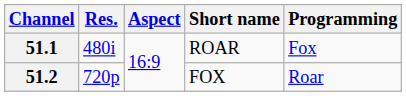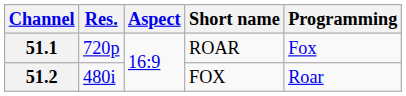51.1 | Res.: 480i -> 720p
51.2 | Res.: 720p -> 480i
